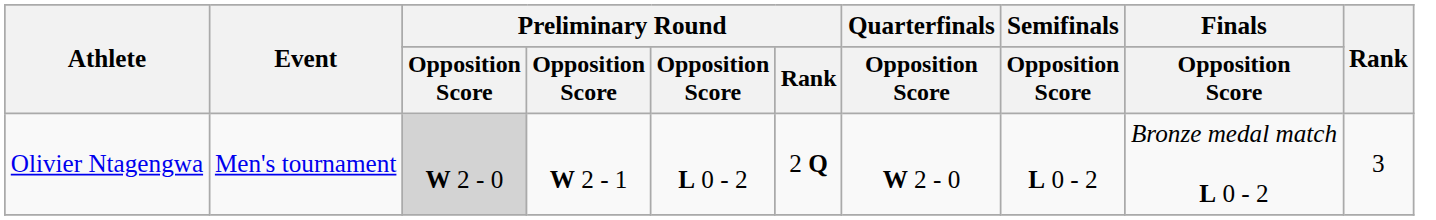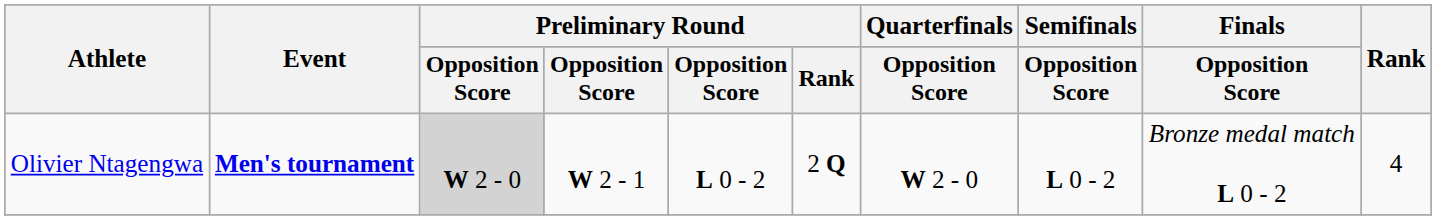Olivier Ntagengwa | Event: normal -> bold
Olivier Ntagengwa | Rank: 3 -> 4
